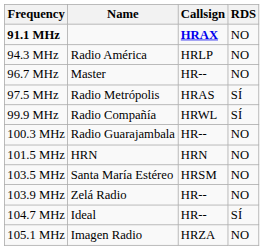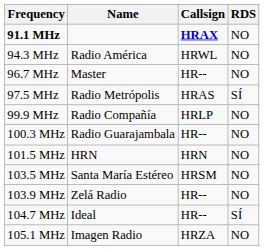94.3 MHz | Callsign: HRLP -> HRWL
99.9 MHz | Callsign: HRWL -> HRLP
99.9 MHz | RDS: SÍ -> NO
